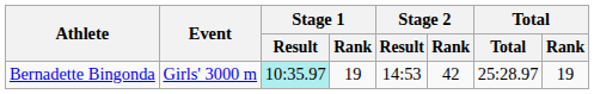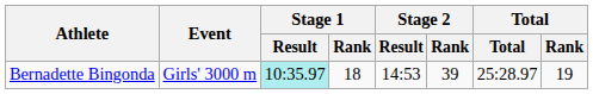Bernadette Bingonda | Stage 1 / Rank: 19 -> 18
Bernadette Bingonda | Stage 2 / Rank: 42 -> 39
